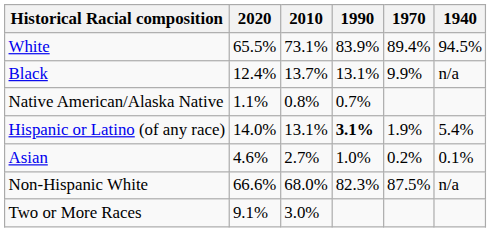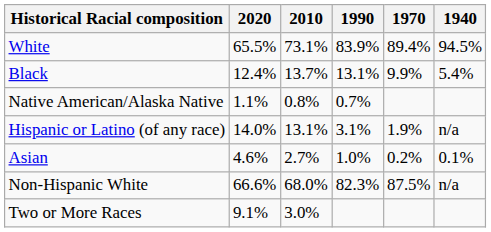Black | 1940: n/a -> 5.4%
Hispanic or Latino (of any race) | 1990: bold -> normal
Hispanic or Latino (of any race) | 1940: 5.4% -> n/a
